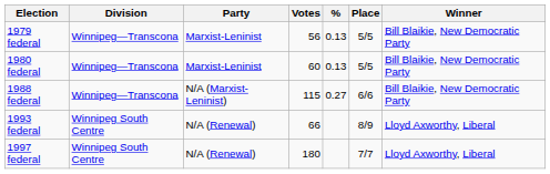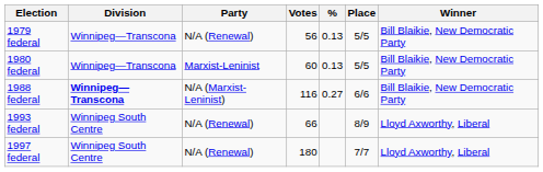1979 federal | Party: Marxist-Leninist -> N/A (Renewal)
1988 federal | Division: normal -> bold
1988 federal | Votes: 115 -> 116
